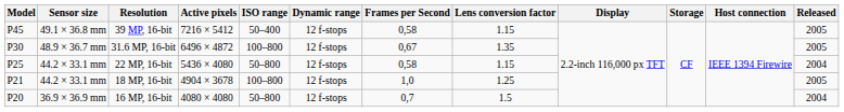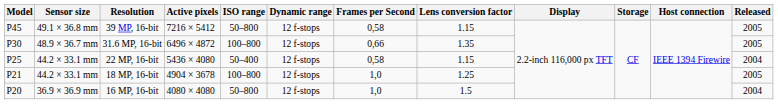39 MP, 16-bit | ISO range: 50–400 -> 50–800
31.6 MP, 16-bit | Frames per Second: 0,67 -> 0,66
22 MP, 16-bit | ISO range: 50–800 -> 50–400
16 MP, 16-bit | Frames per Second: 0,7 -> 1,0
